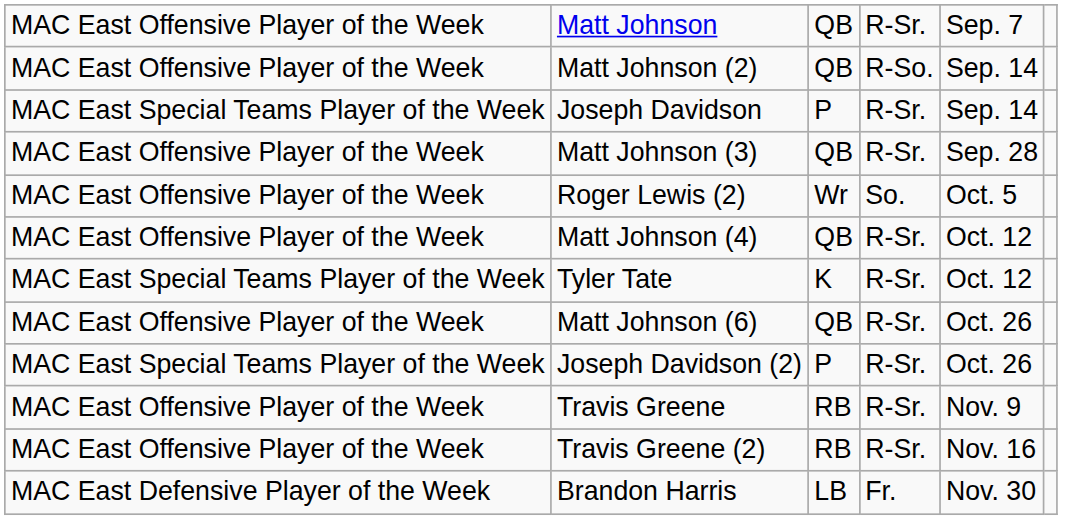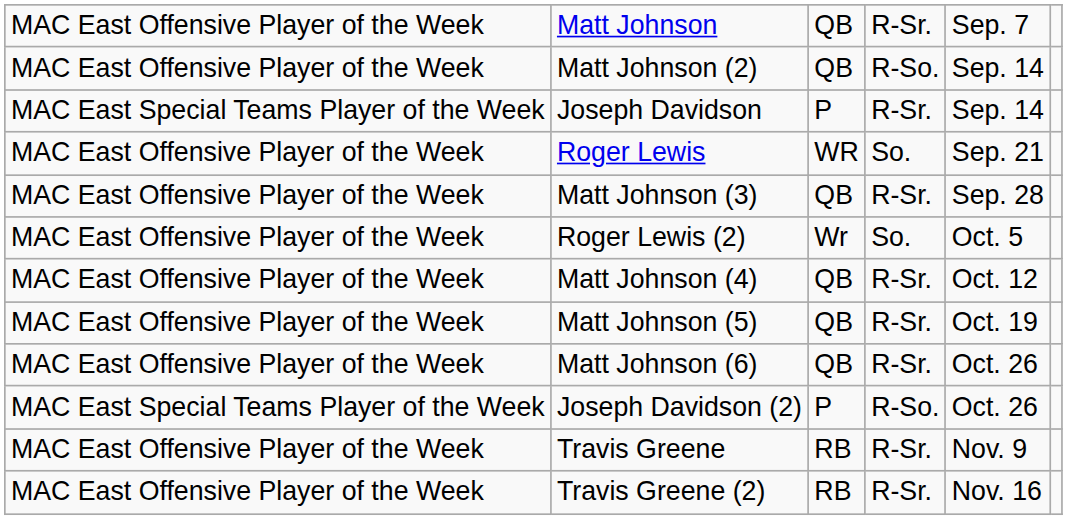+ row: MAC East Offensive Player of the Week | Roger Lewis | WR | So. | Sep. 21
- row: MAC East Special Teams Player of the Week | Tyler Tate | K | R-Sr. | Oct. 12
+ row: MAC East Offensive Player of the Week | Matt Johnson (5) | QB | R-Sr. | Oct. 19
Joseph Davidson (2) | column 4: R-Sr. -> R-So.
- row: MAC East Defensive Player of the Week | Brandon Harris | LB | Fr. | Nov. 30
